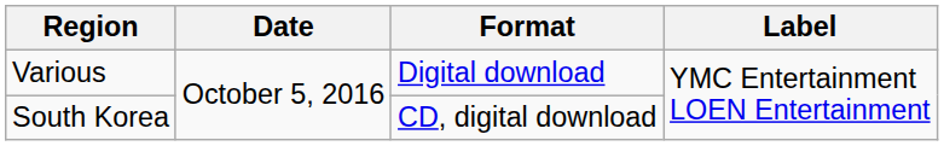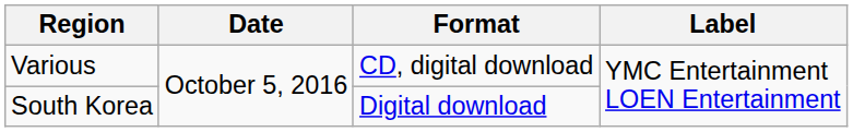Various | Format: Digital download -> CD, digital download
South Korea | Format: CD, digital download -> Digital download
